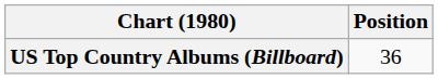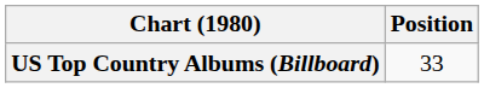US Top Country Albums (Billboard) | Position: 36 -> 33
